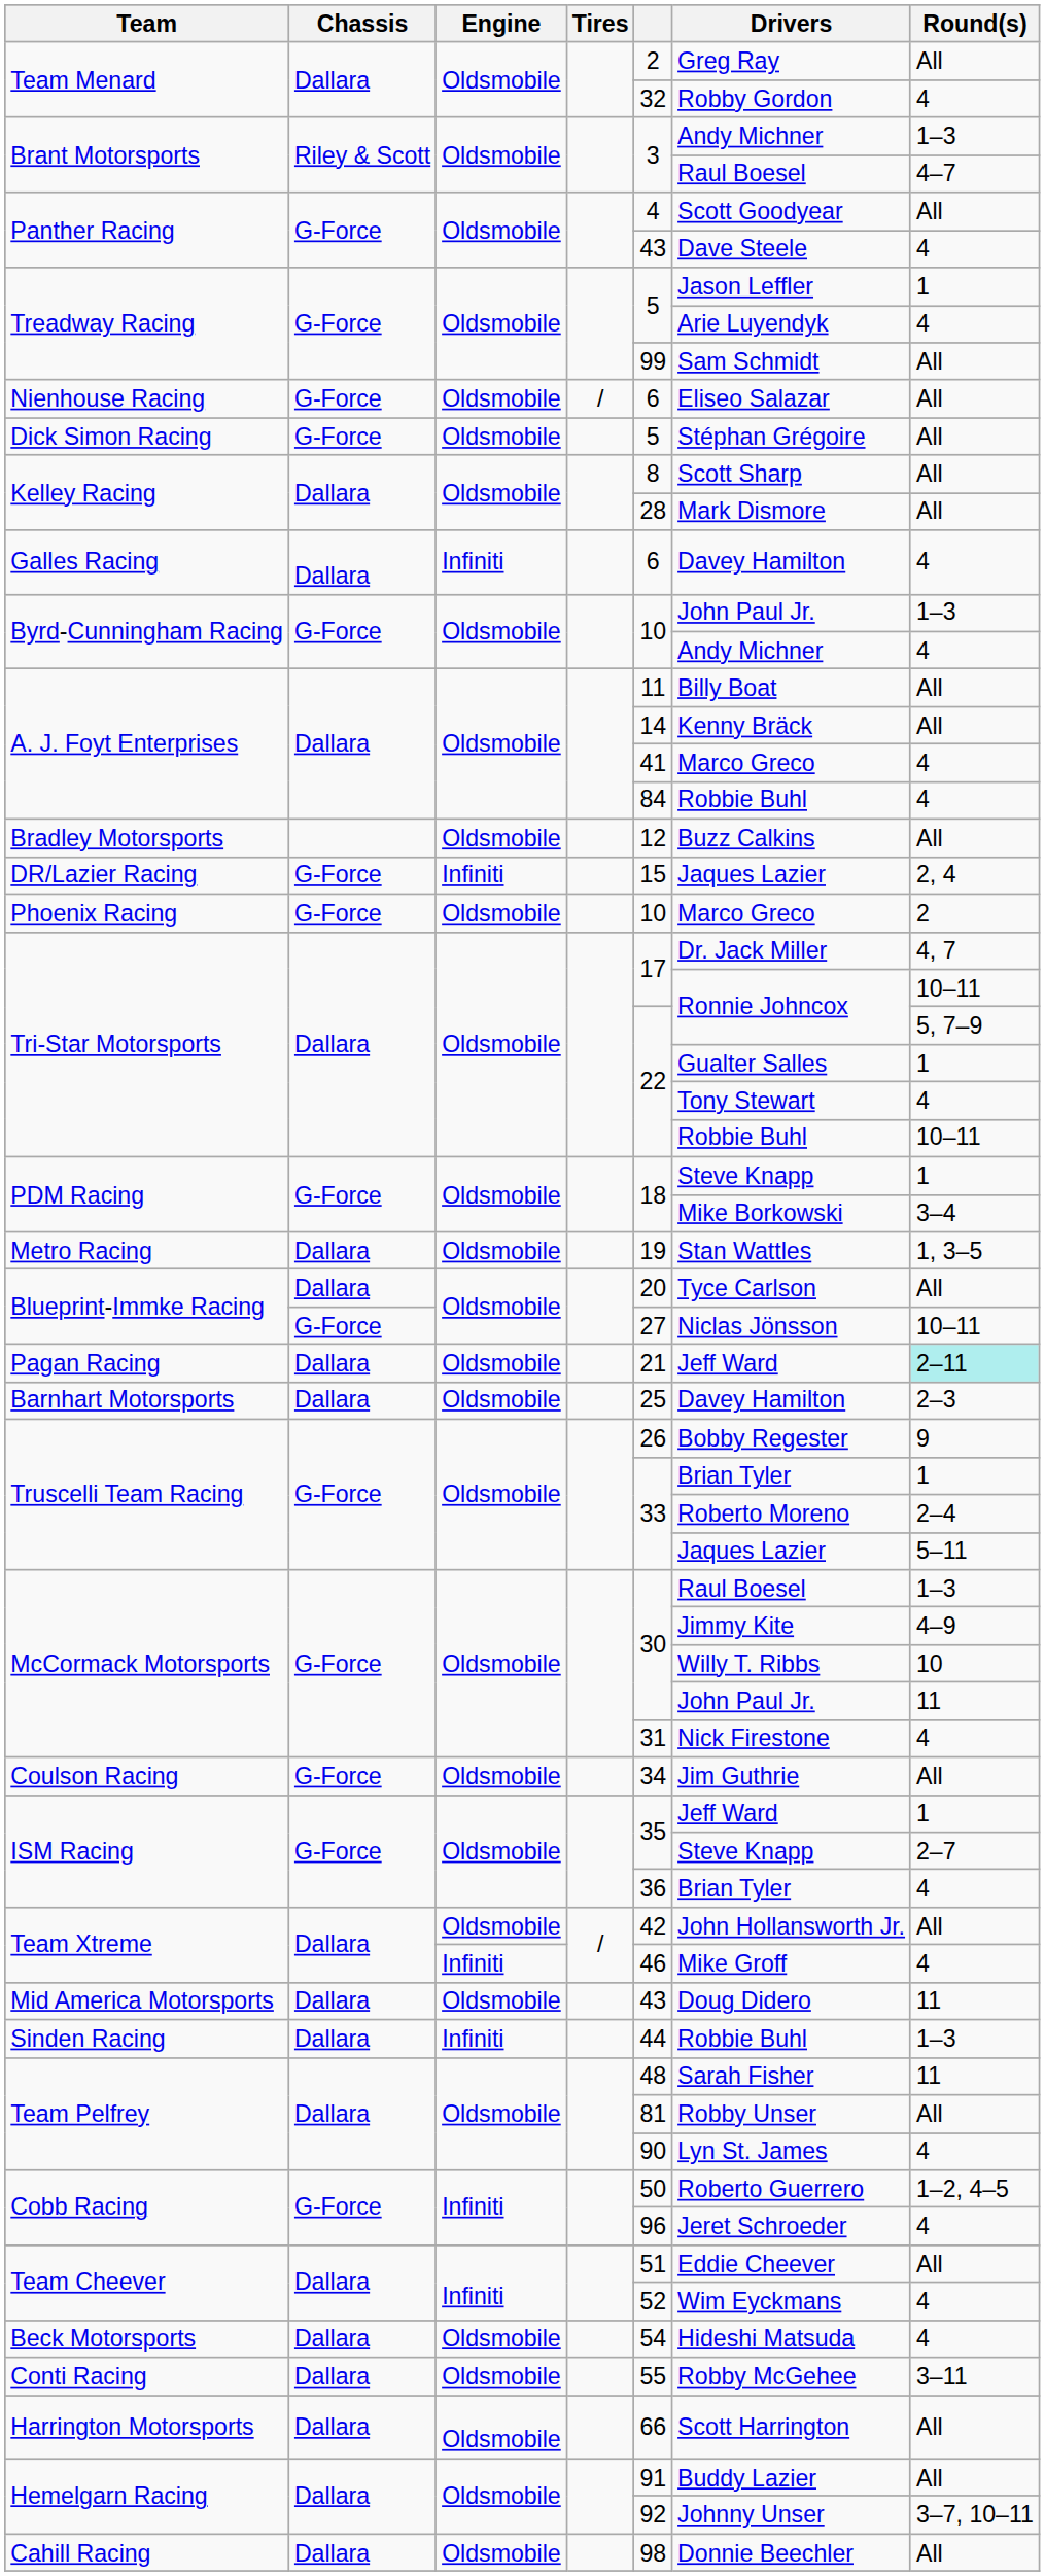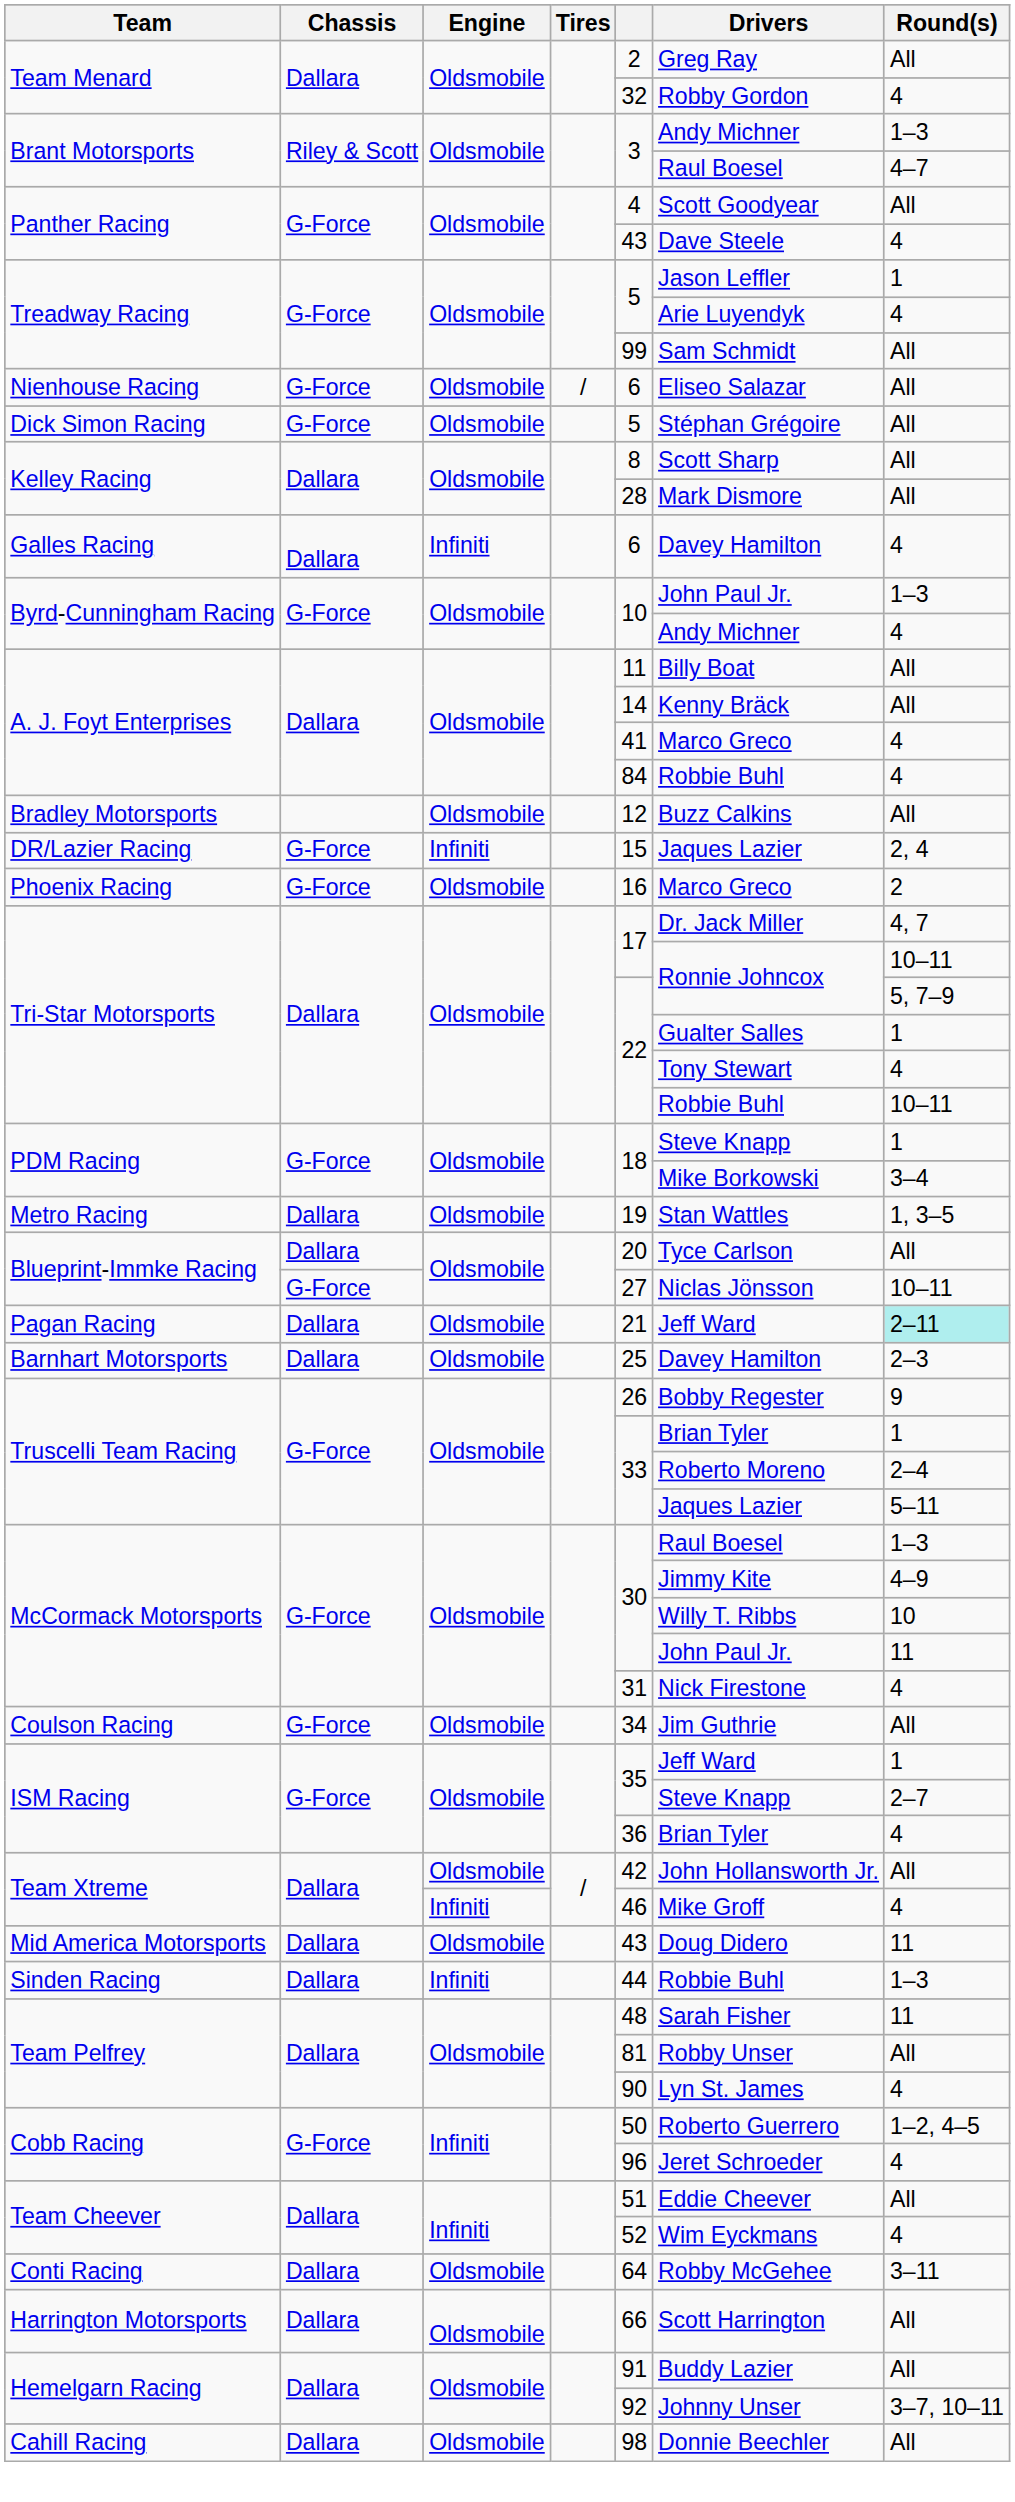Phoenix Racing | column 5: 10 -> 16
- row: Beck Motorsports | Dallara | Oldsmobile | 54 | Hideshi Matsuda | 4
Conti Racing | column 5: 55 -> 64
